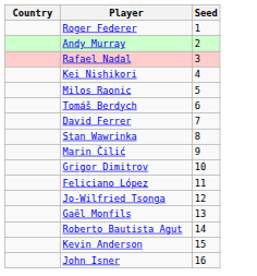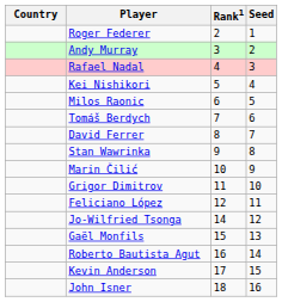+ column: Rank1 | 2 | 3 | 4 | 5 | 6 | 7 | 8 | 9 | 10 | 11 | 12 | 14 | 15 | 16 | 17 | 18
